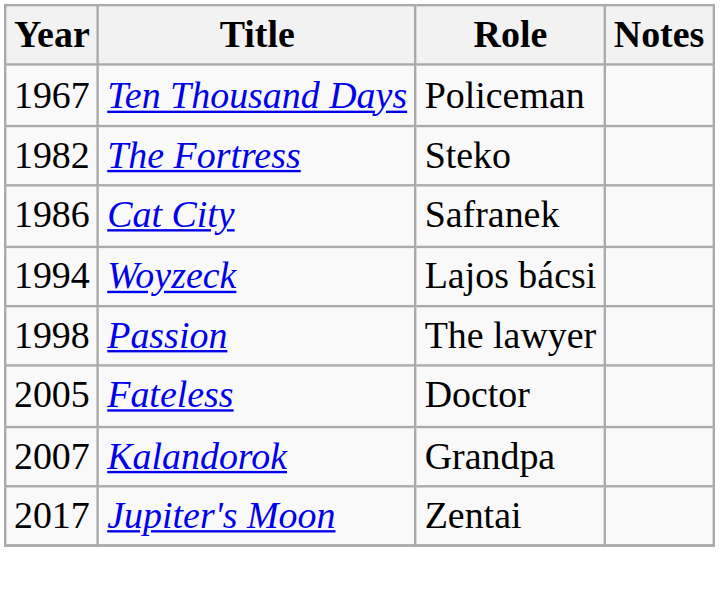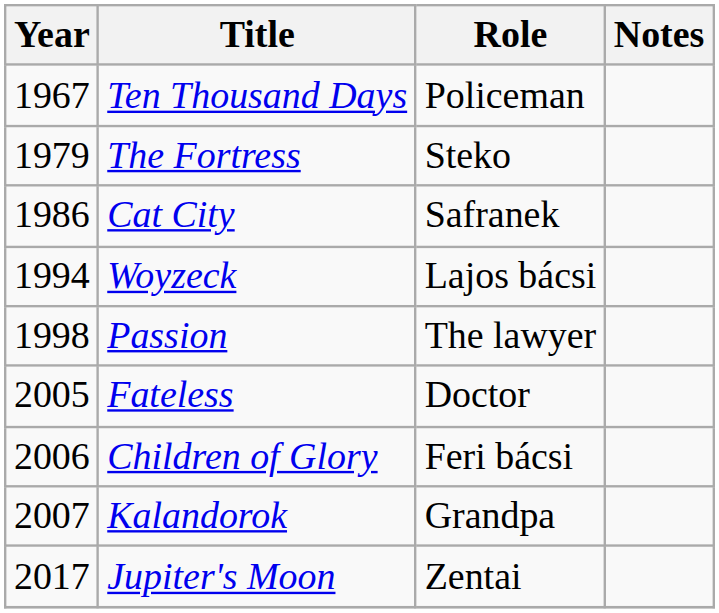The Fortress | Year: 1982 -> 1979
+ row: 2006 | Children of Glory | Feri bácsi
